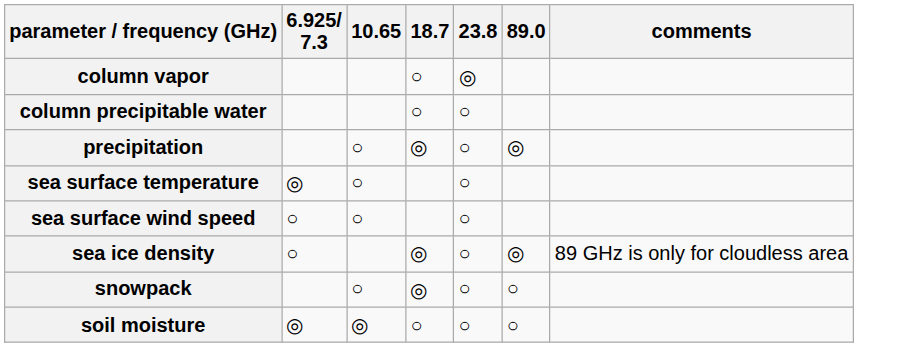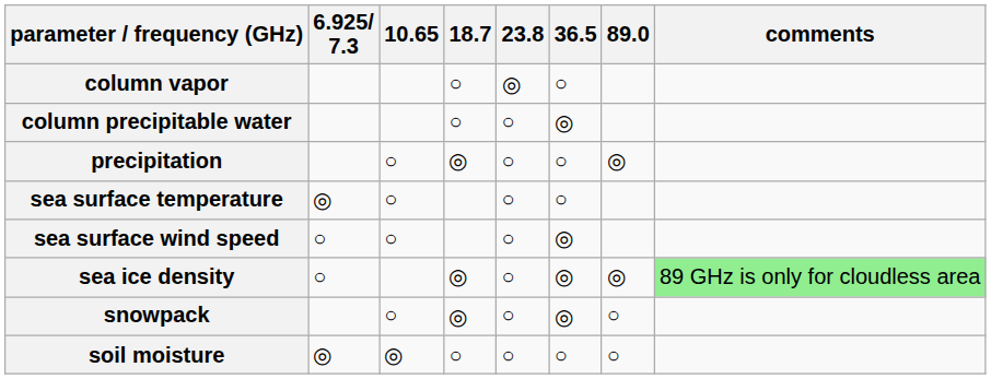+ column: 36.5 | ○ | ◎ | ○ | ○ | ◎ | ◎ | ◎ | ○
sea ice density | comments: no background -> lightgreen background
